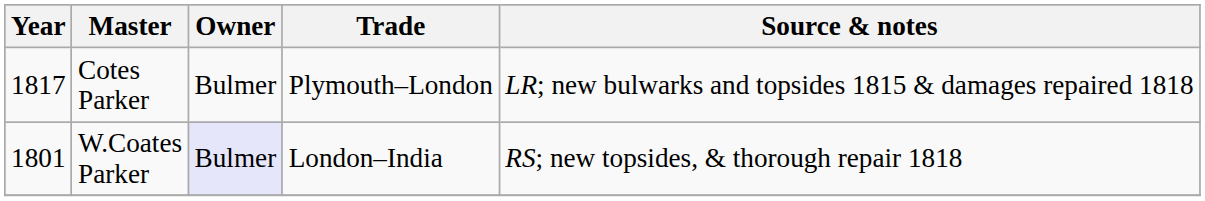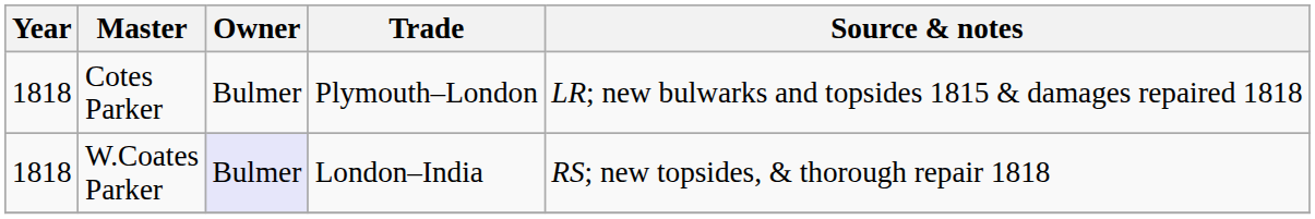Cotes Parker | Year: 1817 -> 1818
W.Coates Parker | Year: 1801 -> 1818
